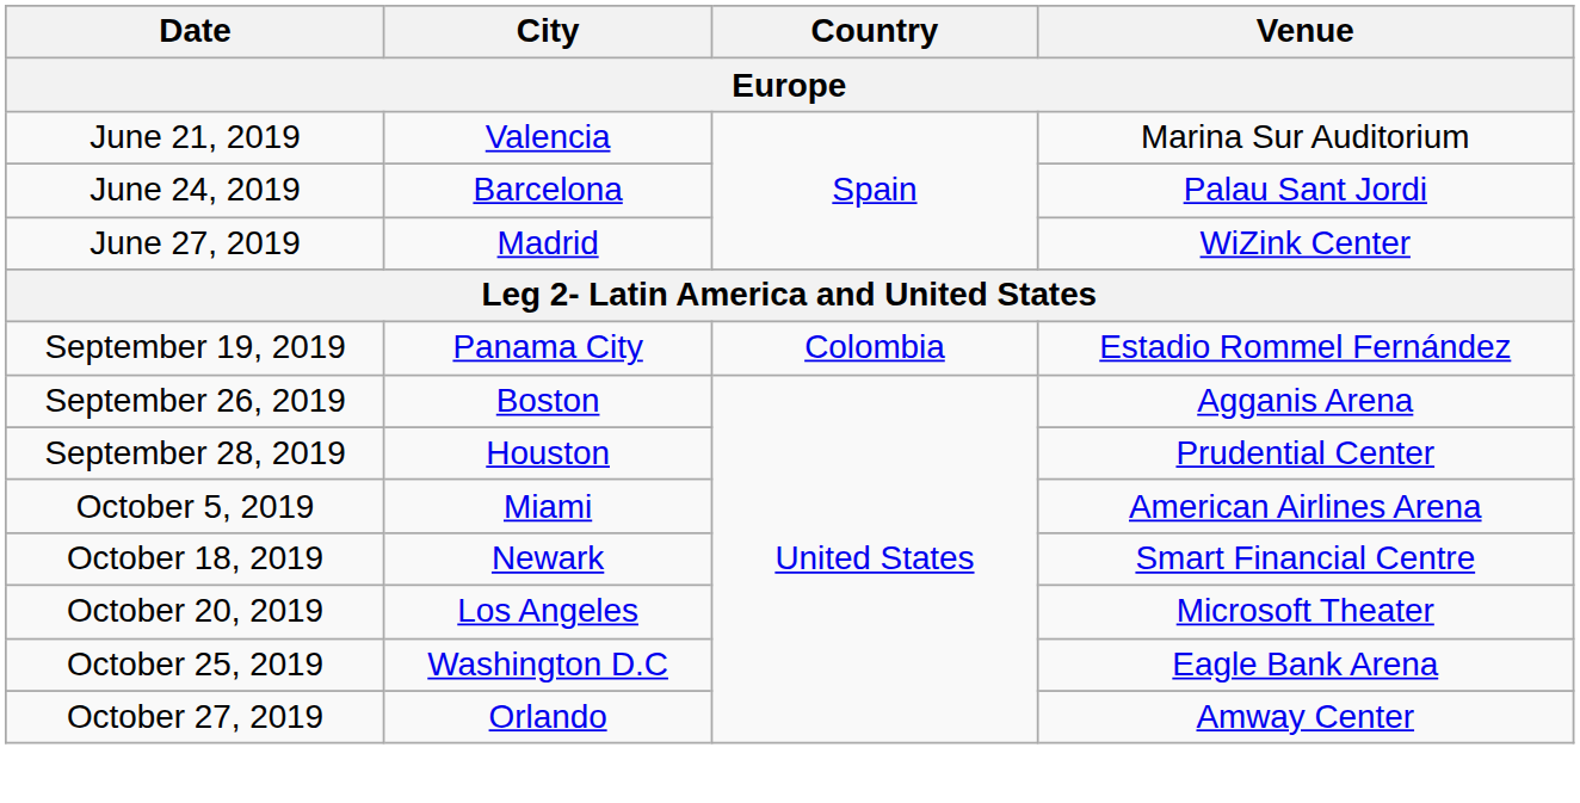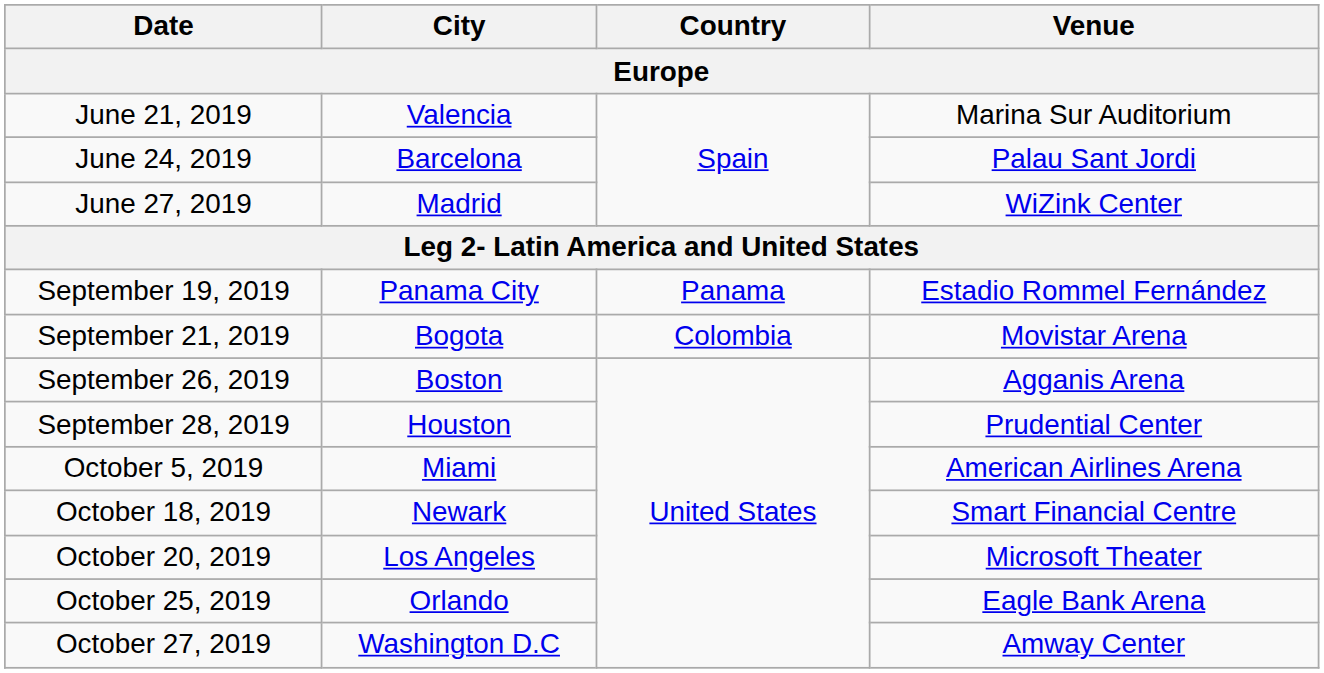September 19, 2019 | Country: Colombia -> Panama
+ row: September 21, 2019 | Bogota | Colombia | Movistar Arena
October 25, 2019 | City: Washington D.C -> Orlando
October 27, 2019 | City: Orlando -> Washington D.C
